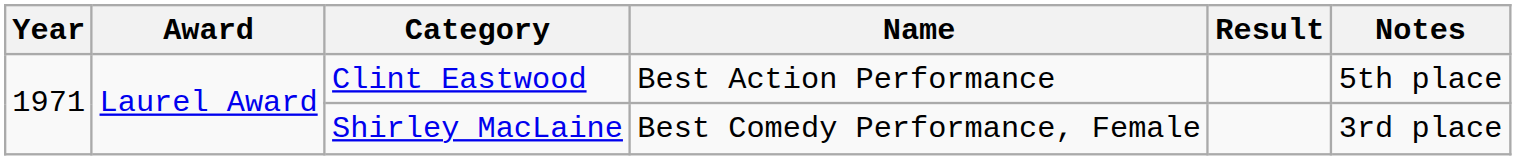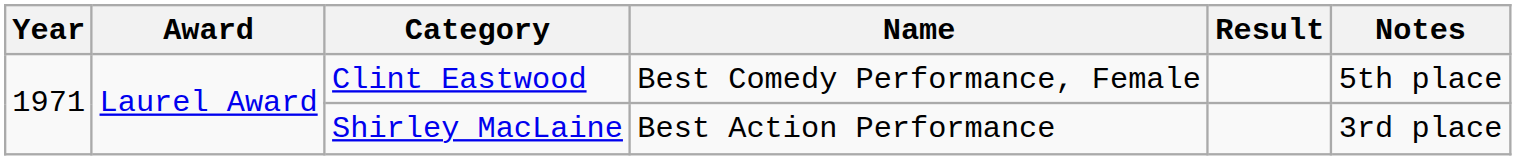Clint Eastwood | Name: Best Action Performance -> Best Comedy Performance, Female
Shirley MacLaine | Name: Best Comedy Performance, Female -> Best Action Performance
